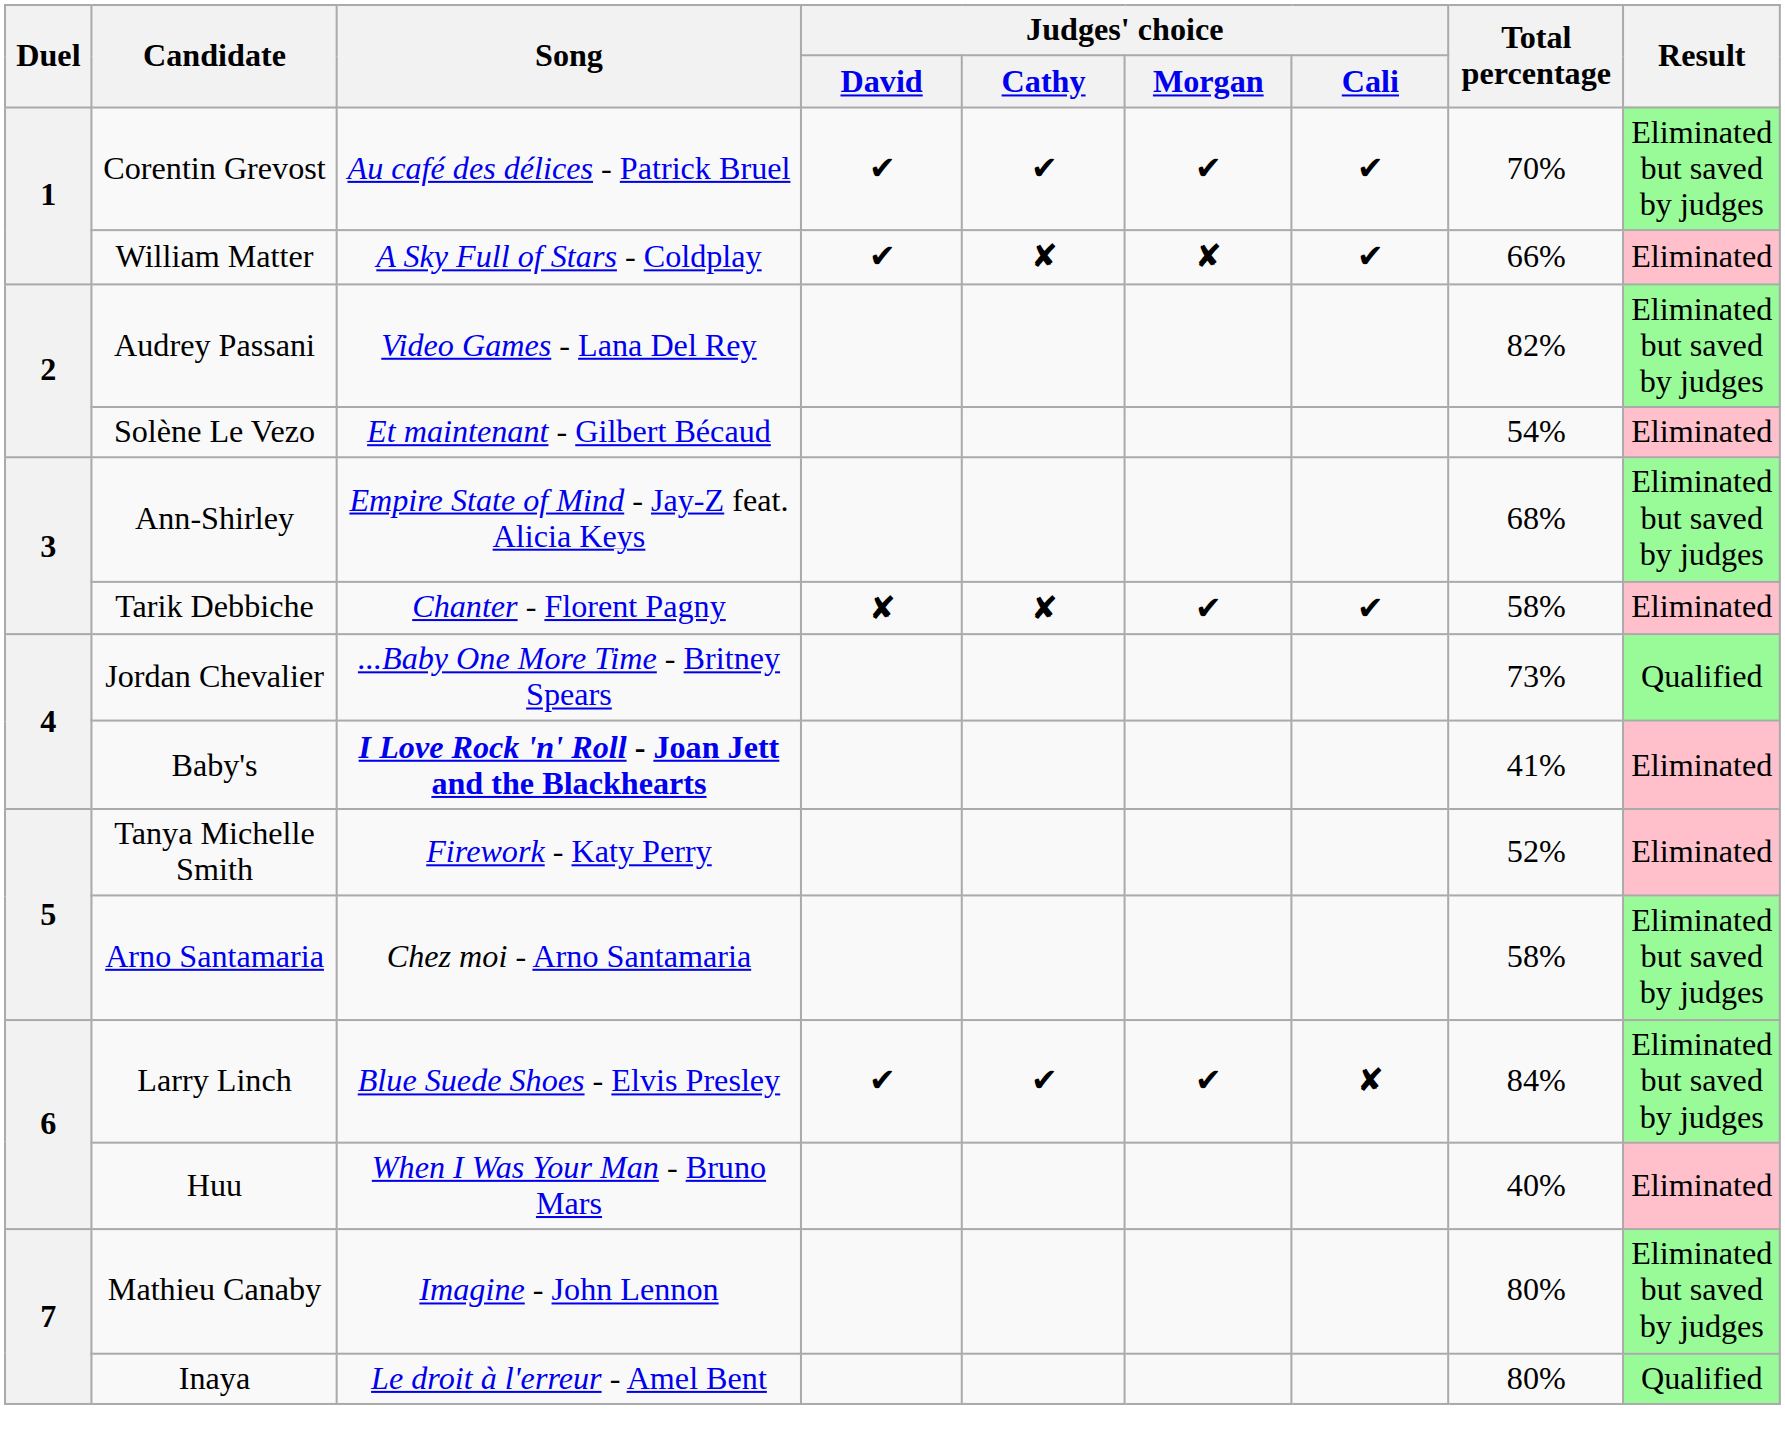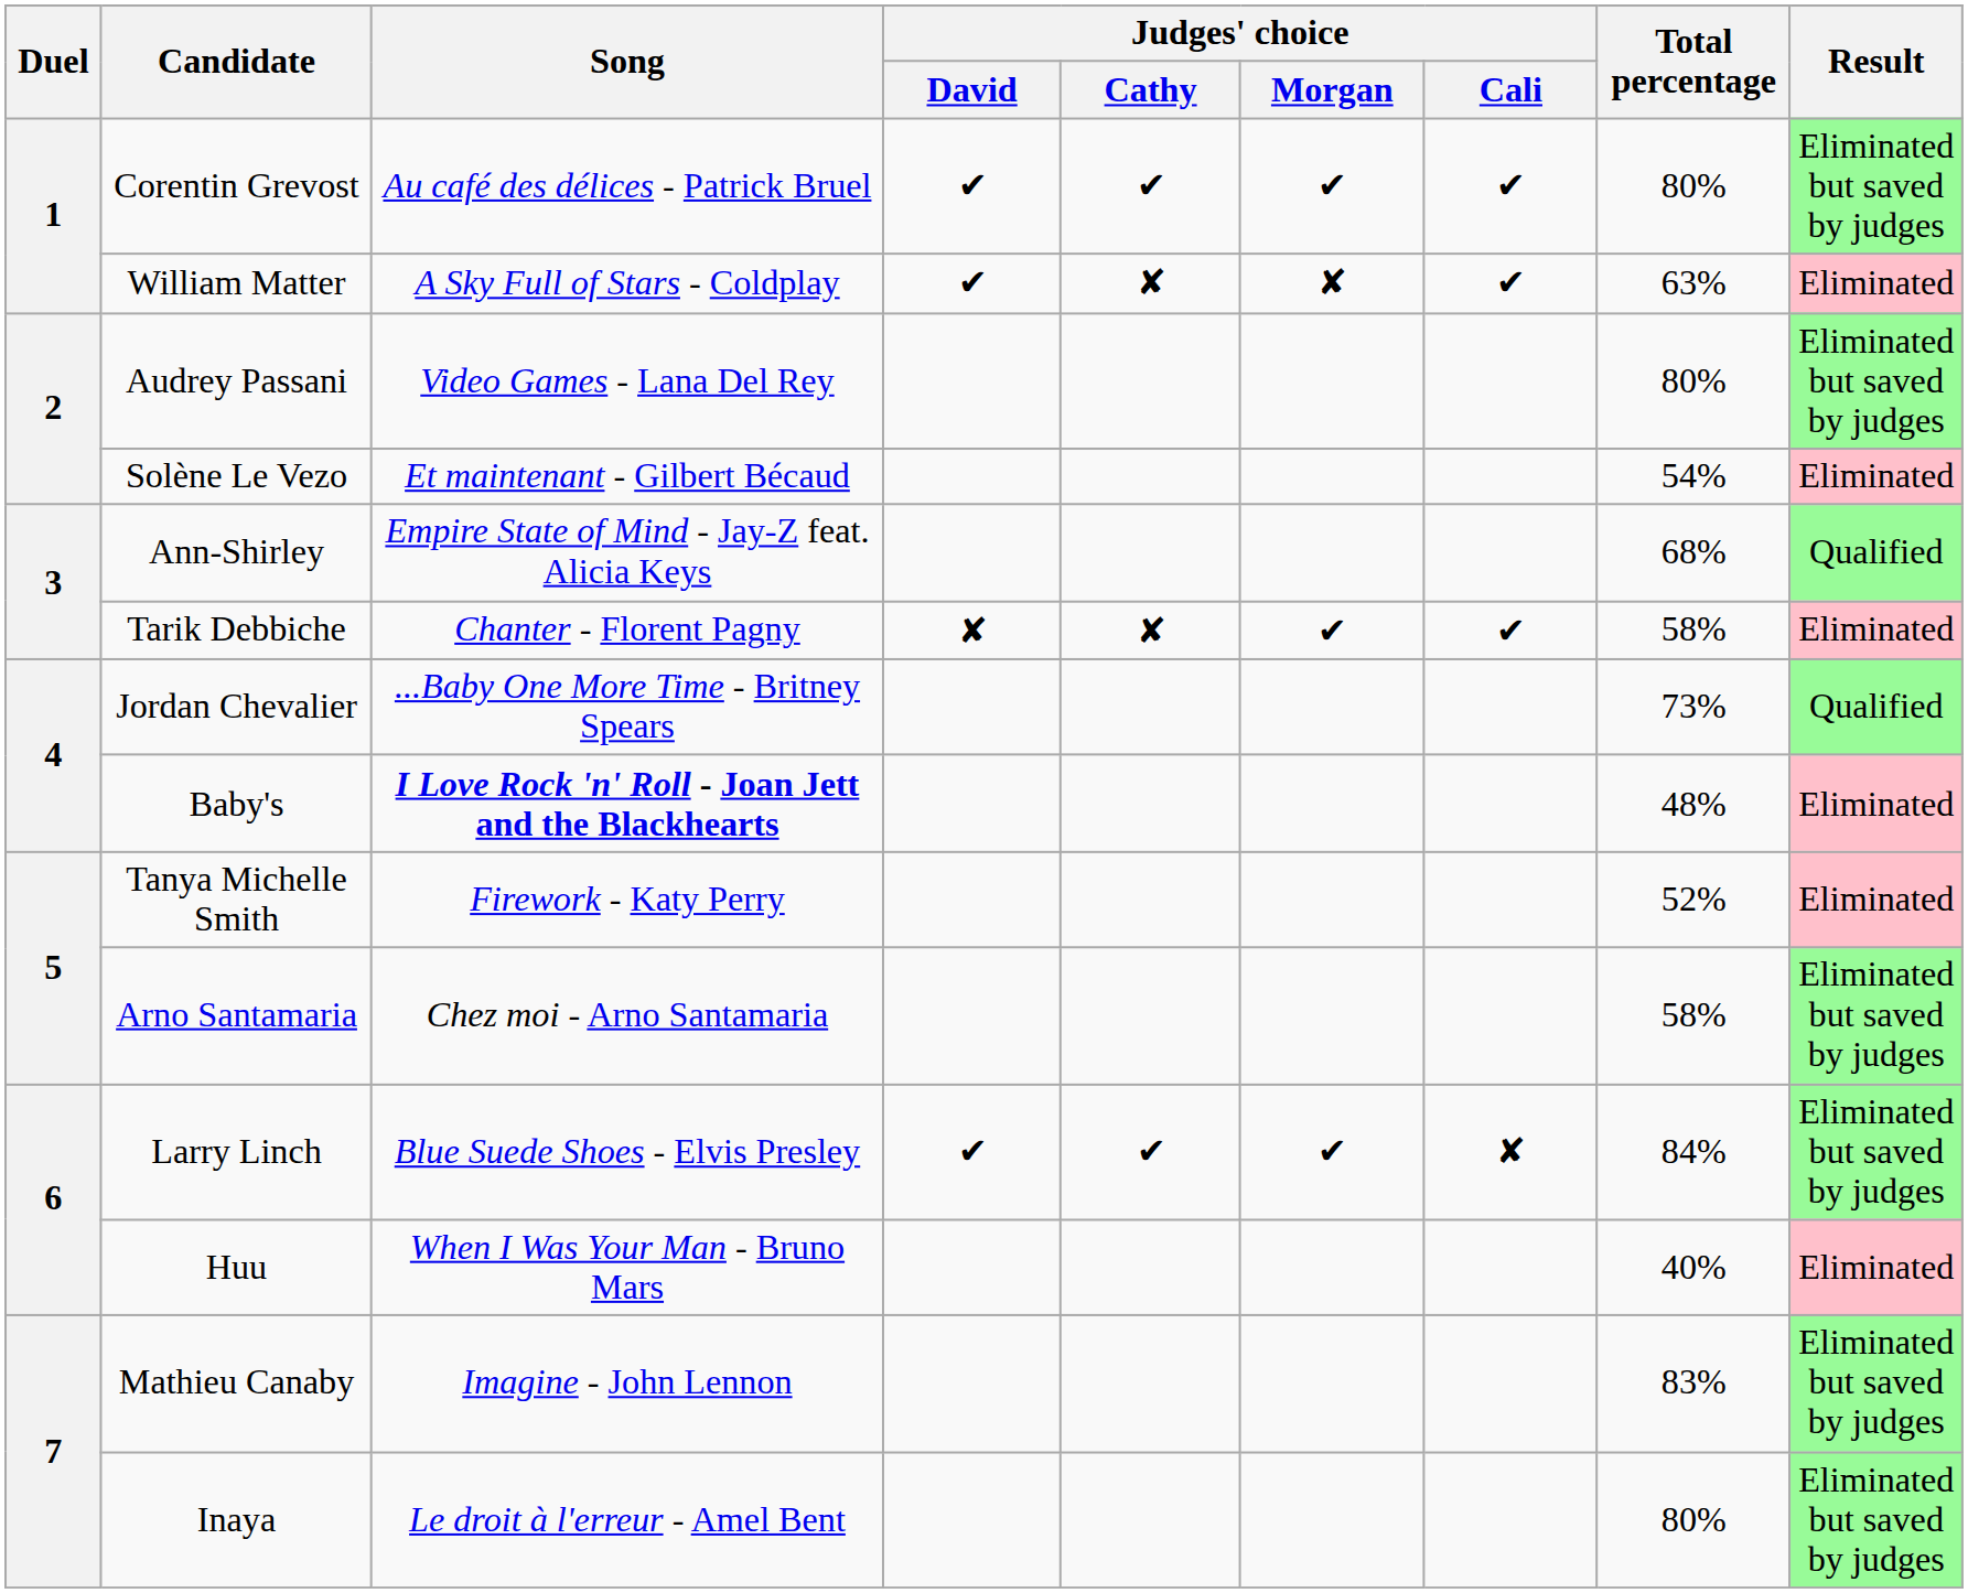Corentin Grevost | Total percentage: 70% -> 80%
William Matter | Total percentage: 66% -> 63%
Audrey Passani | Total percentage: 82% -> 80%
Ann-Shirley | Result: Eliminated but saved by judges -> Qualified
Baby's | Total percentage: 41% -> 48%
Mathieu Canaby | Total percentage: 80% -> 83%
Inaya | Result: Qualified -> Eliminated but saved by judges
